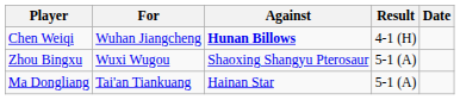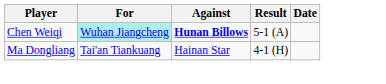Chen Weiqi | For: no background -> paleturquoise background
Chen Weiqi | Result: 4-1 (H) -> 5-1 (A)
- row: Zhou Bingxu | Wuxi Wugou | Shaoxing Shangyu Pterosaur | 5-1 (A)
Ma Dongliang | Result: 5-1 (A) -> 4-1 (H)
